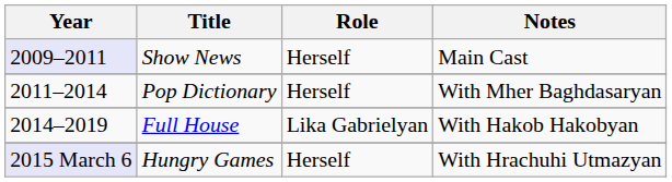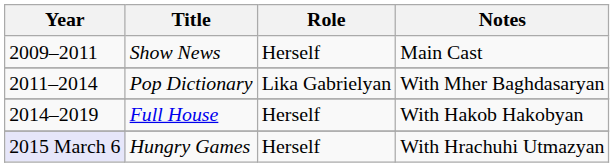Show News | Year: lavender background -> no background
Pop Dictionary | Role: Herself -> Lika Gabrielyan
Full House | Role: Lika Gabrielyan -> Herself
